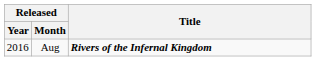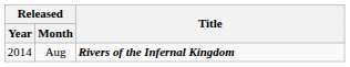Aug | Released / Year: 2016 -> 2014
